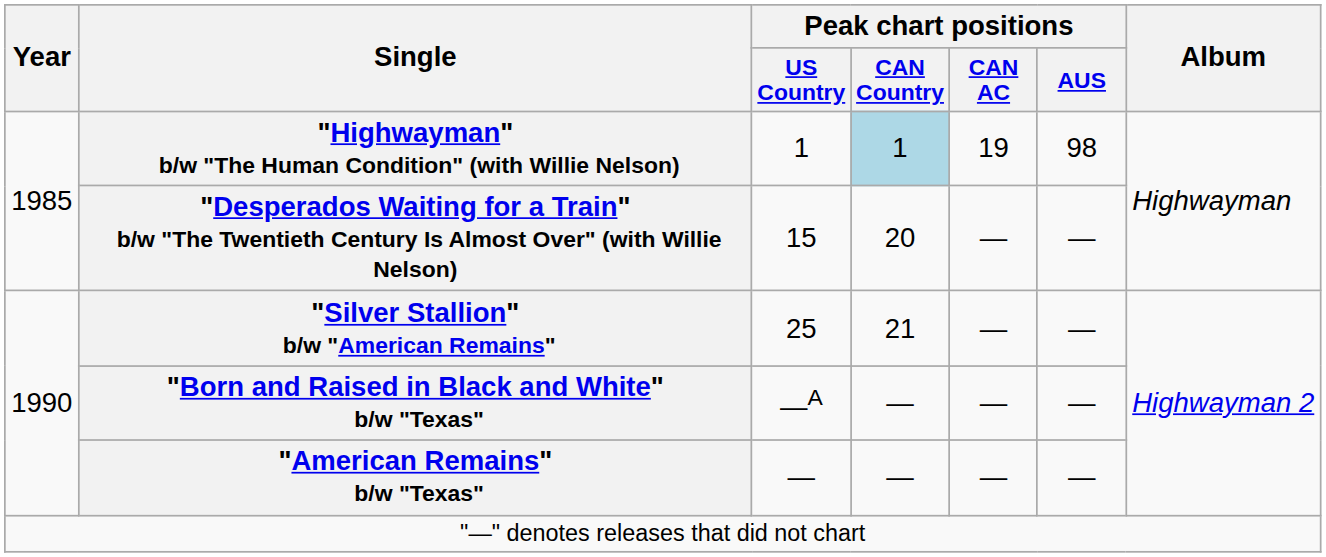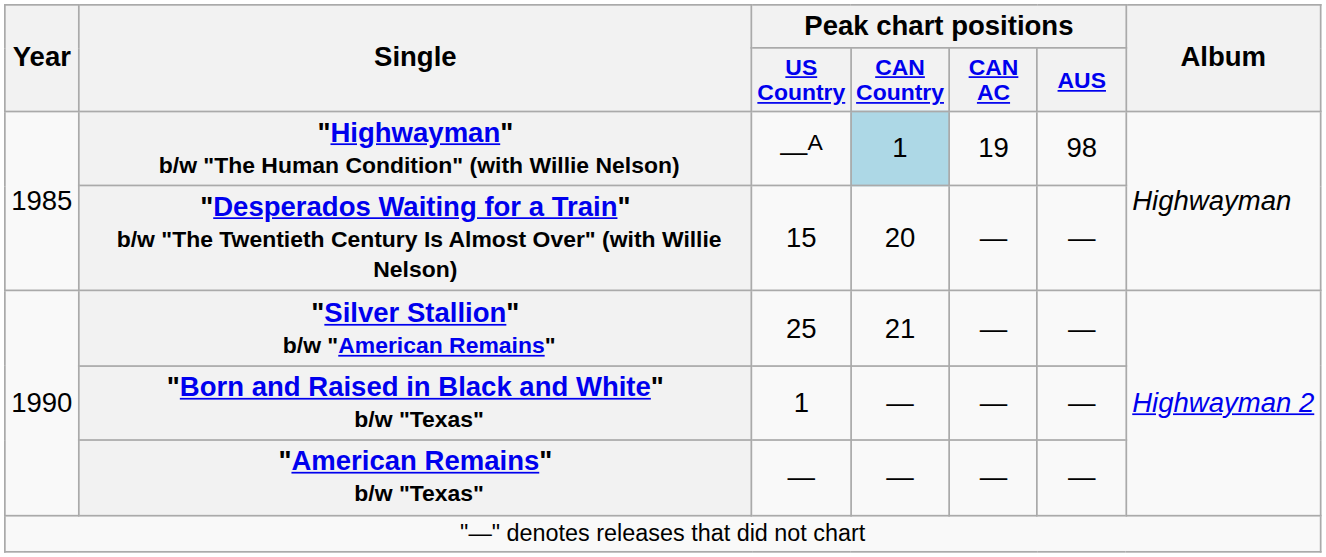"Highwayman" b/w "The Human Condition" (with Willie Nelson) | Peak chart positions / US Country: 1 -> —A
"Born and Raised in Black and White" b/w "Texas" | Peak chart positions / US Country: —A -> 1
